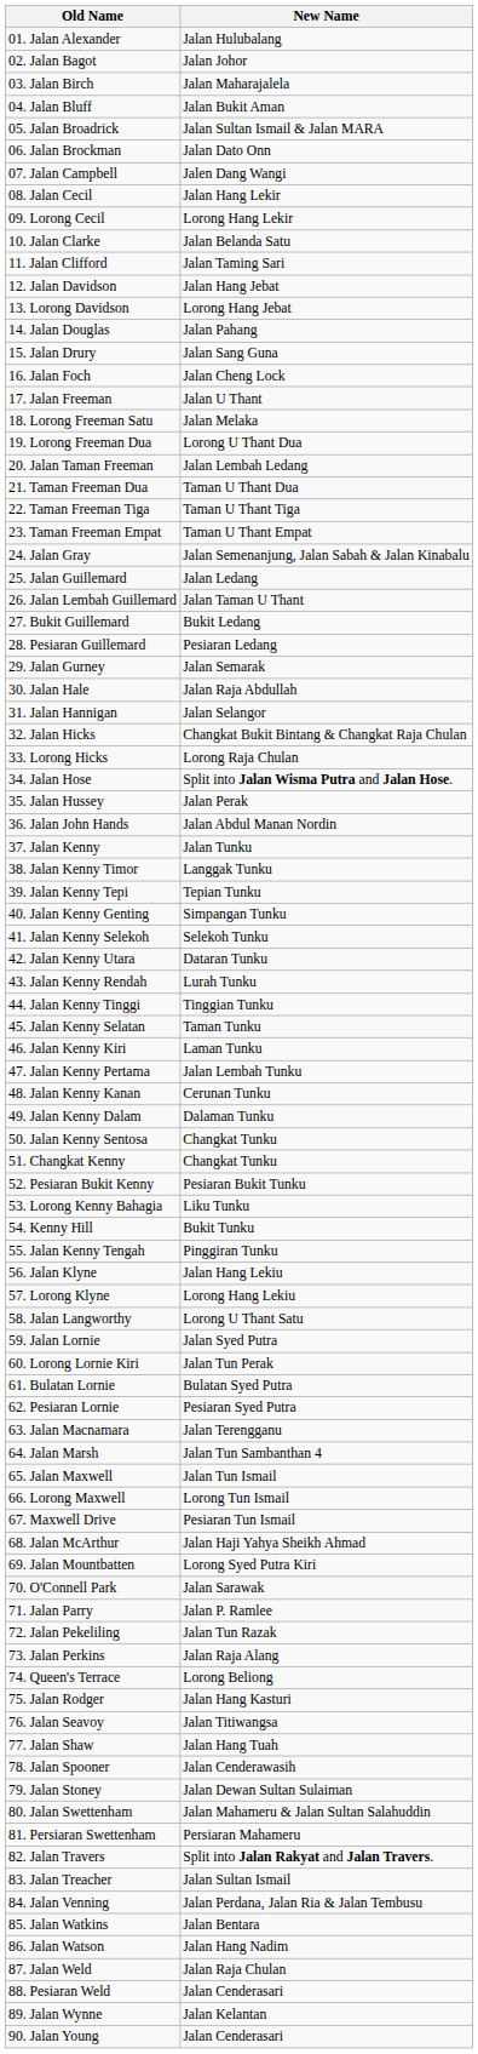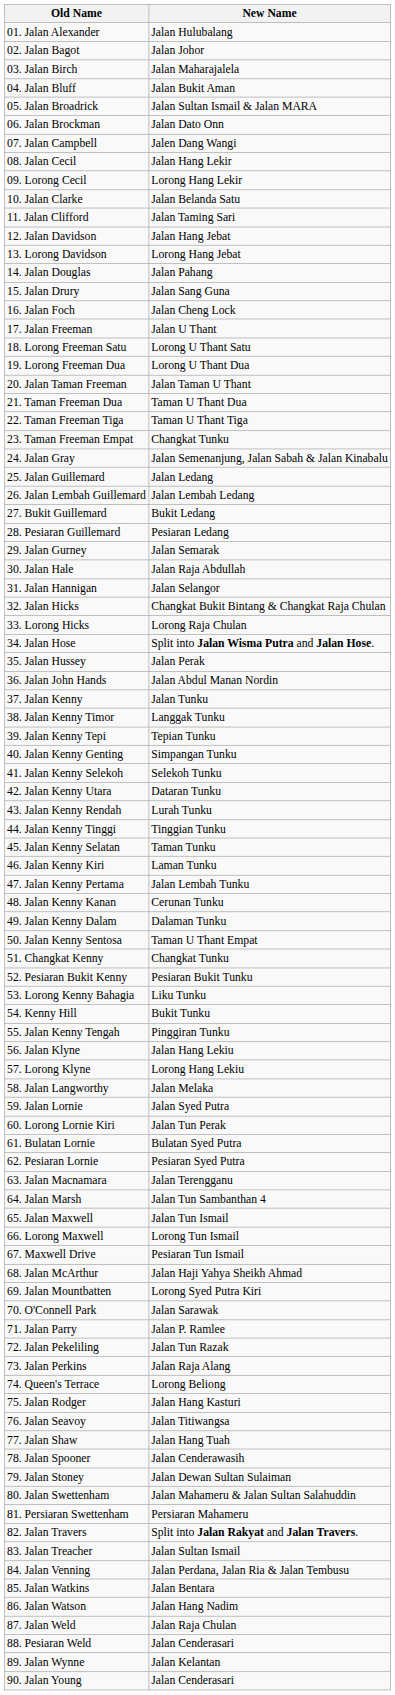18. Lorong Freeman Satu | New Name: Jalan Melaka -> Lorong U Thant Satu
20. Jalan Taman Freeman | New Name: Jalan Lembah Ledang -> Jalan Taman U Thant
23. Taman Freeman Empat | New Name: Taman U Thant Empat -> Changkat Tunku
26. Jalan Lembah Guillemard | New Name: Jalan Taman U Thant -> Jalan Lembah Ledang
50. Jalan Kenny Sentosa | New Name: Changkat Tunku -> Taman U Thant Empat
58. Jalan Langworthy | New Name: Lorong U Thant Satu -> Jalan Melaka
